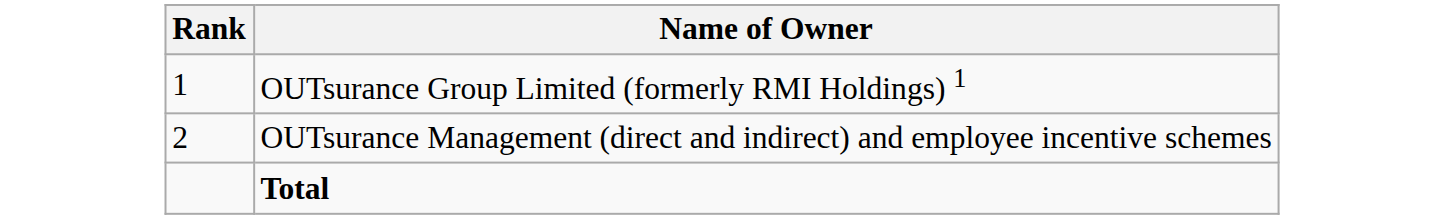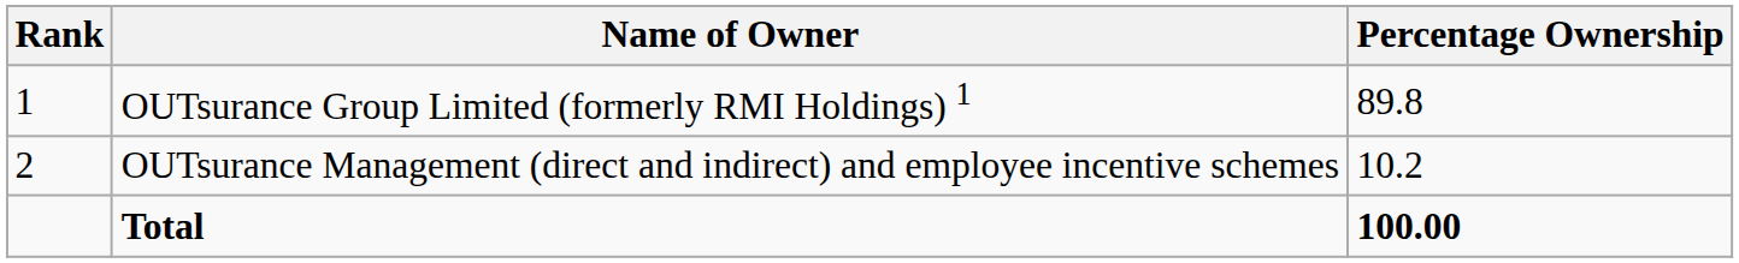+ column: Percentage Ownership | 89.8 | 10.2 | 100.00
